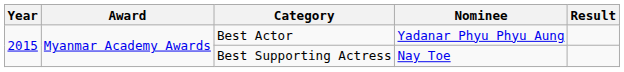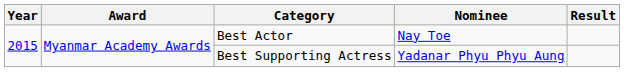Best Actor | Nominee: Yadanar Phyu Phyu Aung -> Nay Toe
Best Supporting Actress | Nominee: Nay Toe -> Yadanar Phyu Phyu Aung
